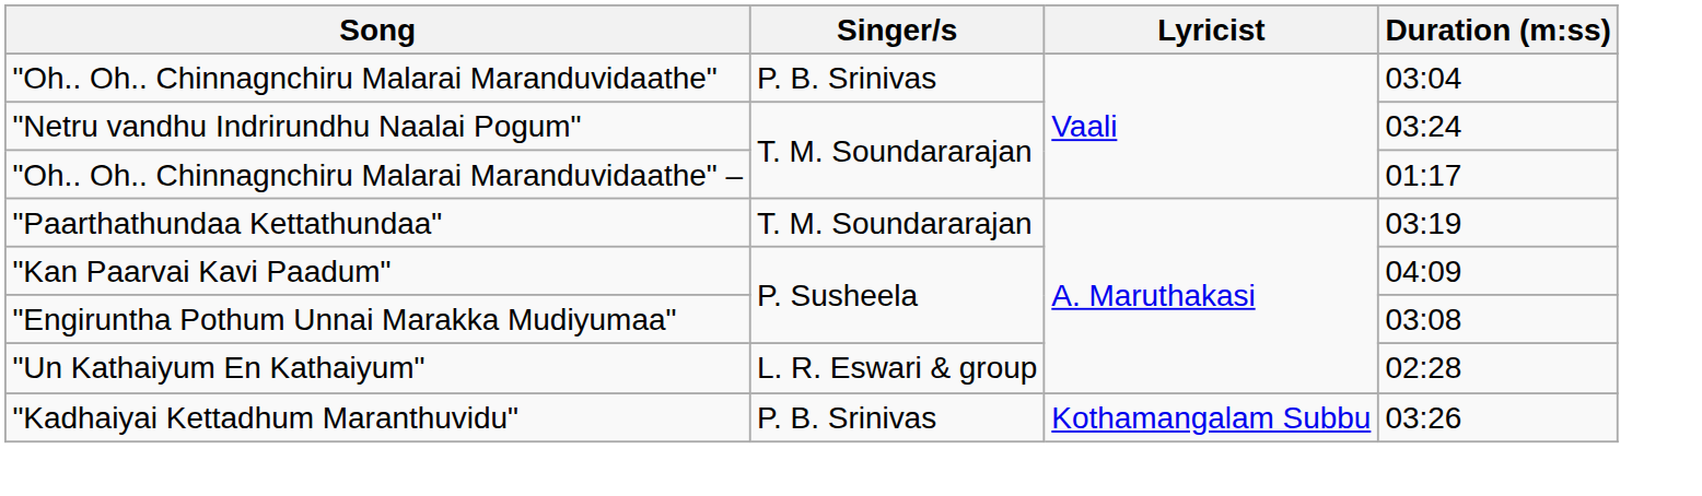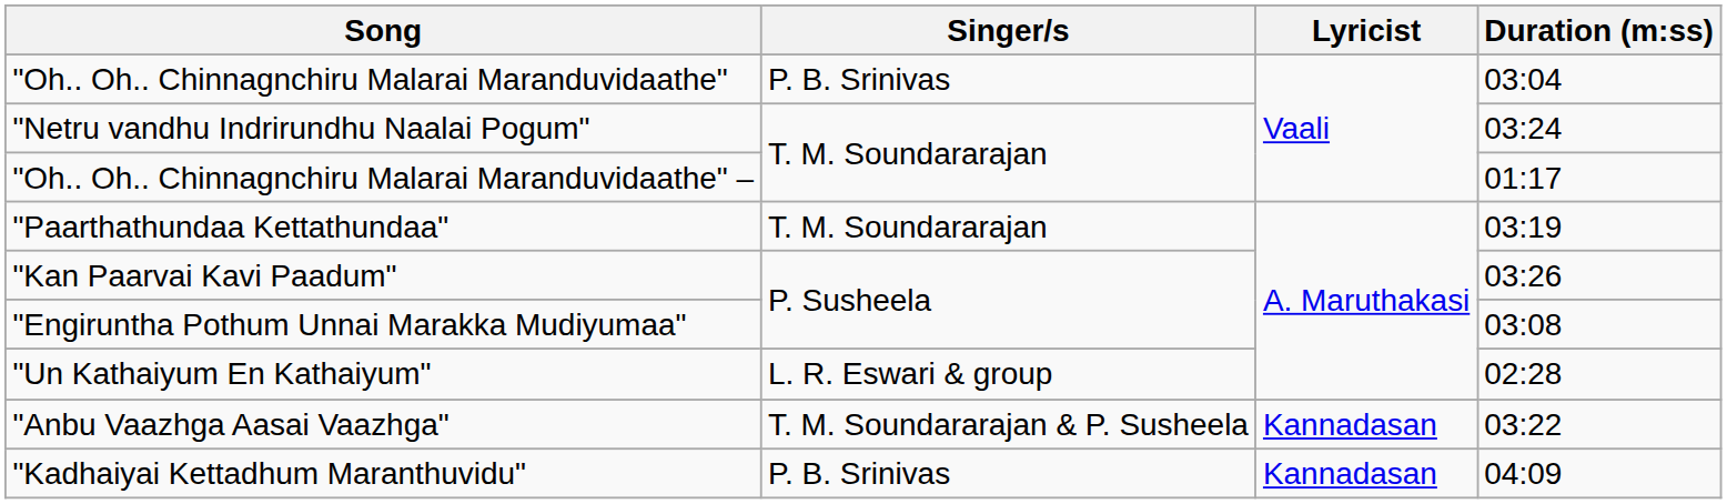"Kan Paarvai Kavi Paadum" | Duration (m:ss): 04:09 -> 03:26
+ row: "Anbu Vaazhga Aasai Vaazhga" | T. M. Soundararajan & P. Susheela | Kannadasan | 03:22
"Kadhaiyai Kettadhum Maranthuvidu" | Lyricist: Kothamangalam Subbu -> Kannadasan
"Kadhaiyai Kettadhum Maranthuvidu" | Duration (m:ss): 03:26 -> 04:09
